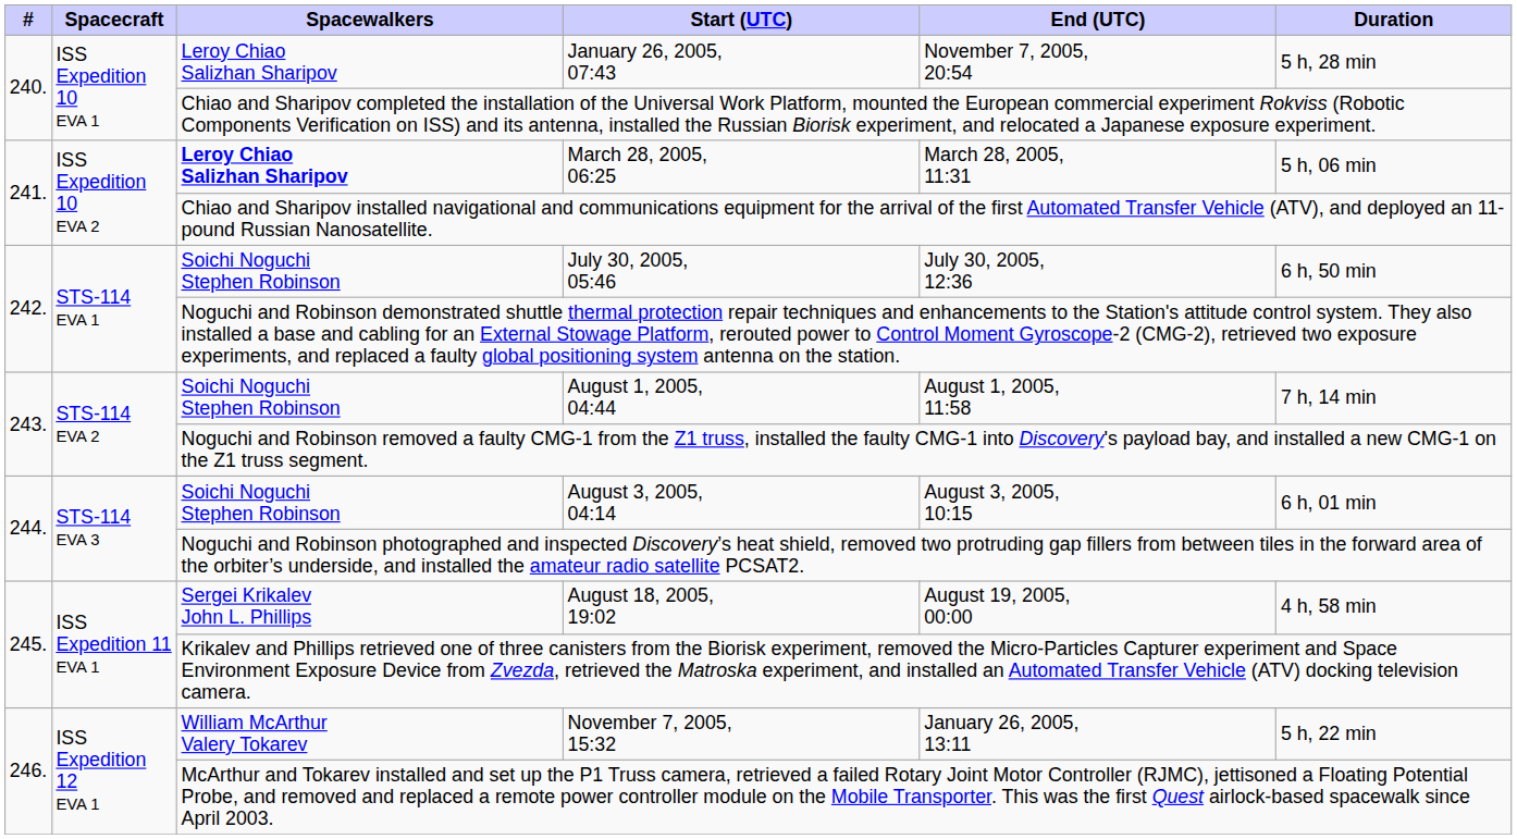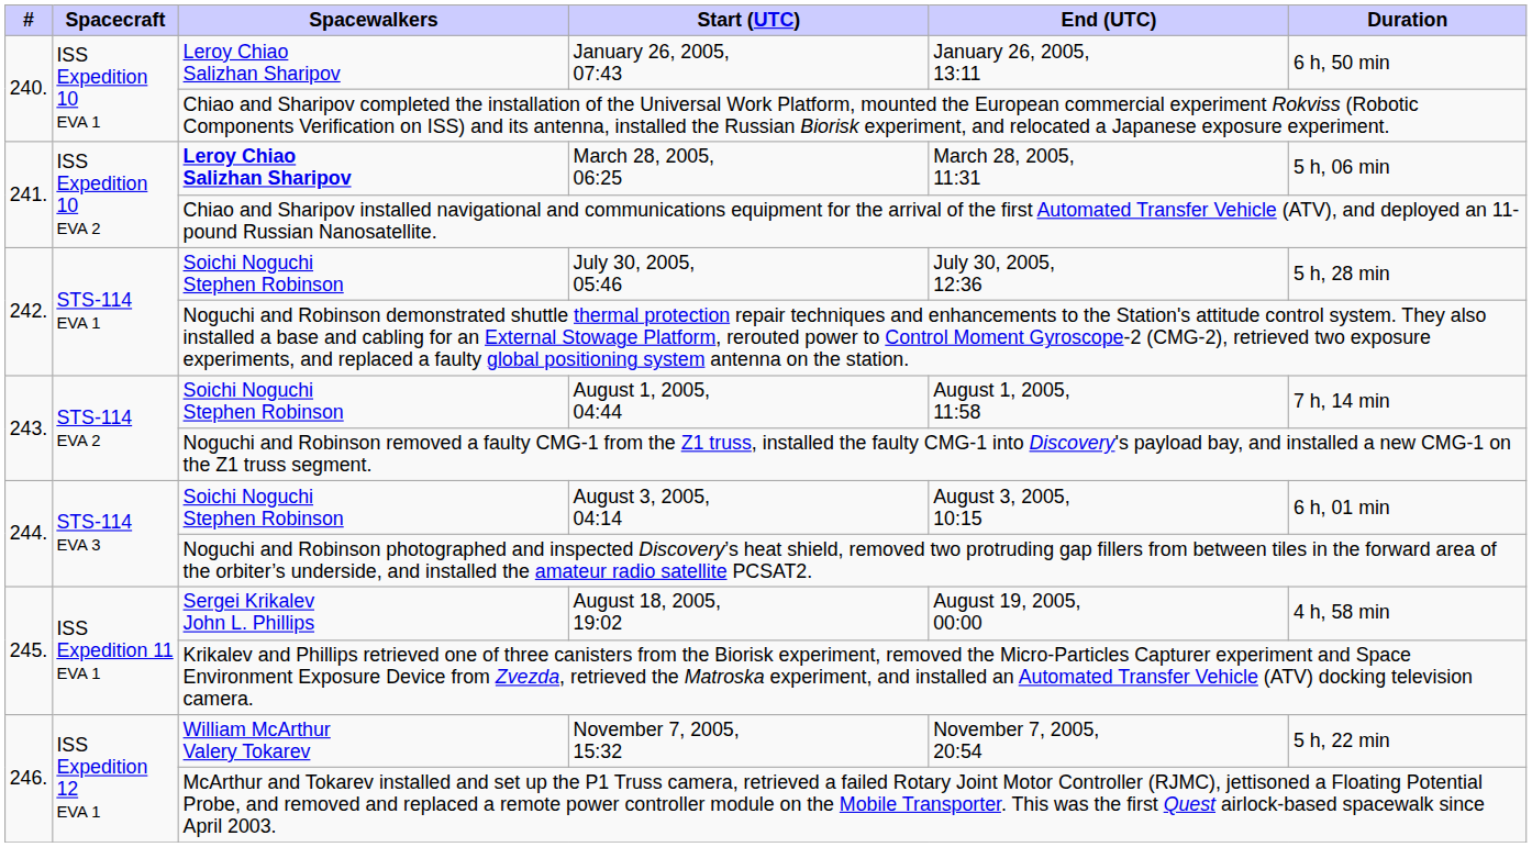January 26, 2005, 07:43 | End (UTC): November 7, 2005, 20:54 -> January 26, 2005, 13:11
January 26, 2005, 07:43 | Duration: 5 h, 28 min -> 6 h, 50 min
July 30, 2005, 05:46 | Duration: 6 h, 50 min -> 5 h, 28 min
November 7, 2005, 15:32 | End (UTC): January 26, 2005, 13:11 -> November 7, 2005, 20:54
